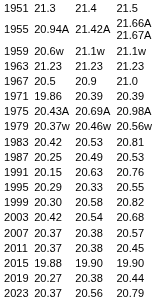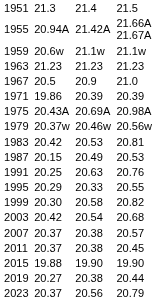1987 | column 3: 20.25 -> 20.15
1991 | column 3: 20.15 -> 20.25
